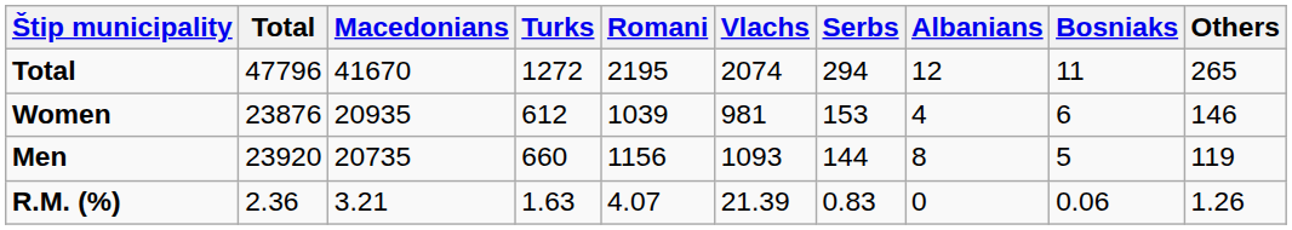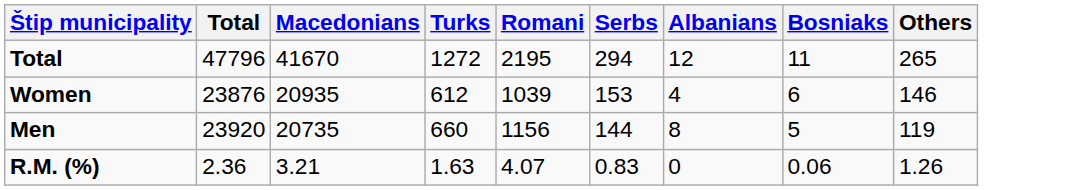- column: Vlachs | 2074 | 981 | 1093 | 21.39
